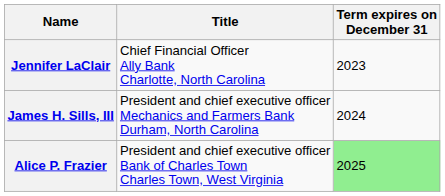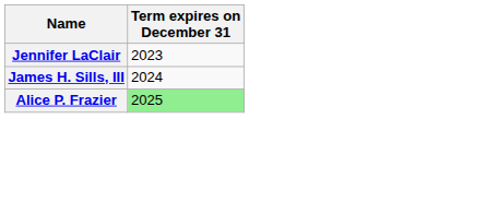- column: Title | Chief Financial Officer Ally Bank Charlotte, North Carolina | President and chief executive officer Mechanics and Farmers Bank Durham, North Carolina | President and chief executive officer Bank of Charles Town Charles Town, West Virginia
